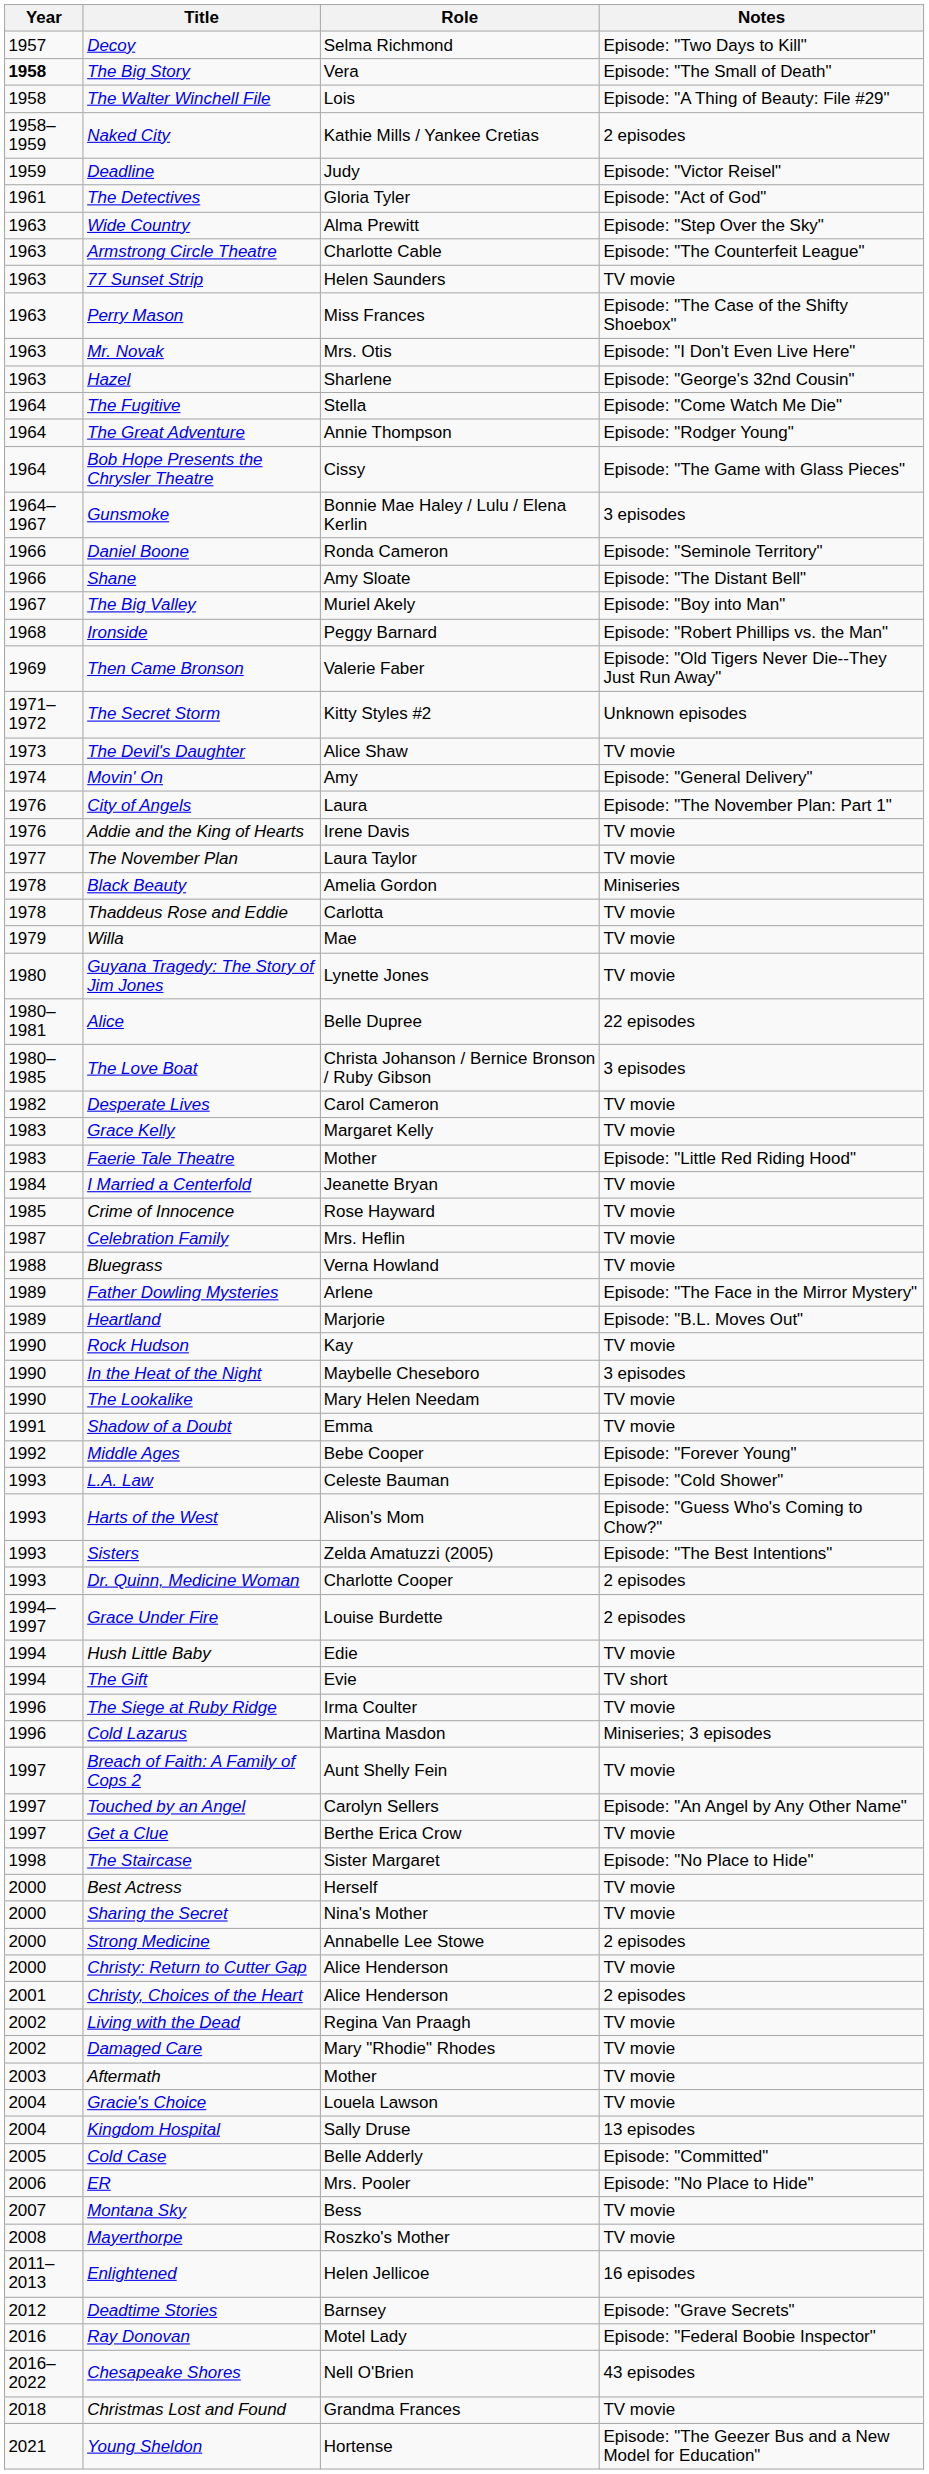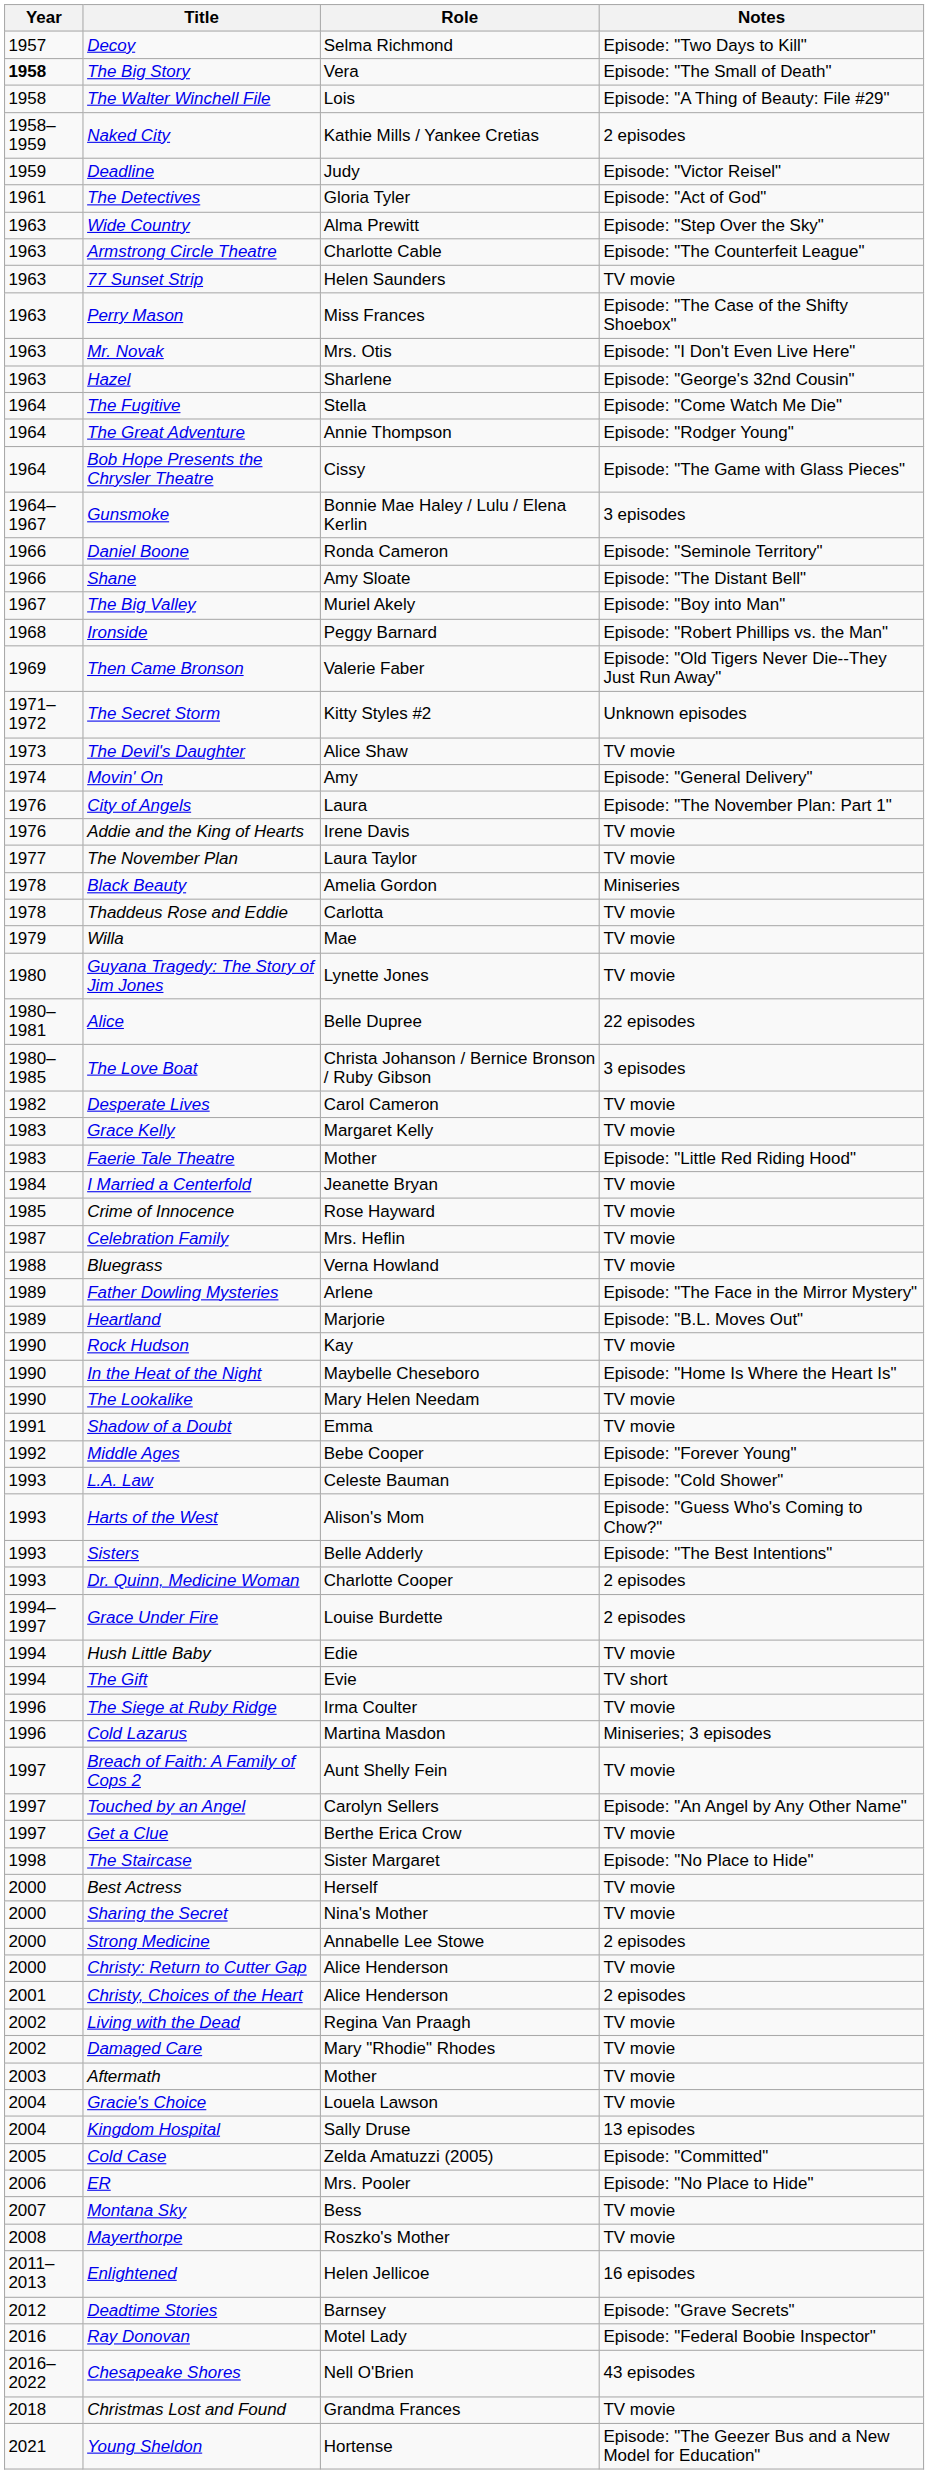In the Heat of the Night | Notes: 3 episodes -> Episode: "Home Is Where the Heart Is"
Sisters | Role: Zelda Amatuzzi (2005) -> Belle Adderly
Cold Case | Role: Belle Adderly -> Zelda Amatuzzi (2005)
